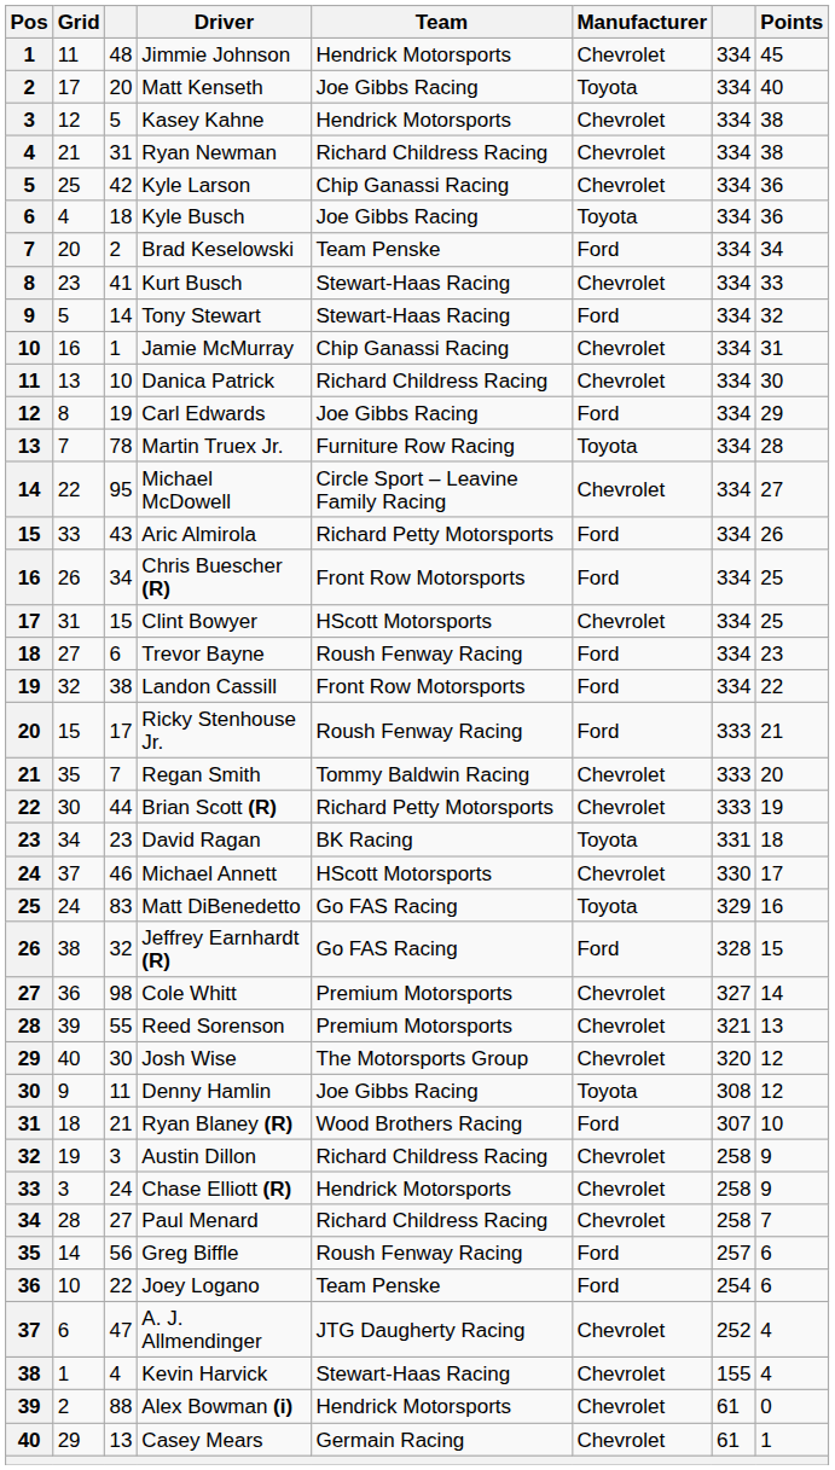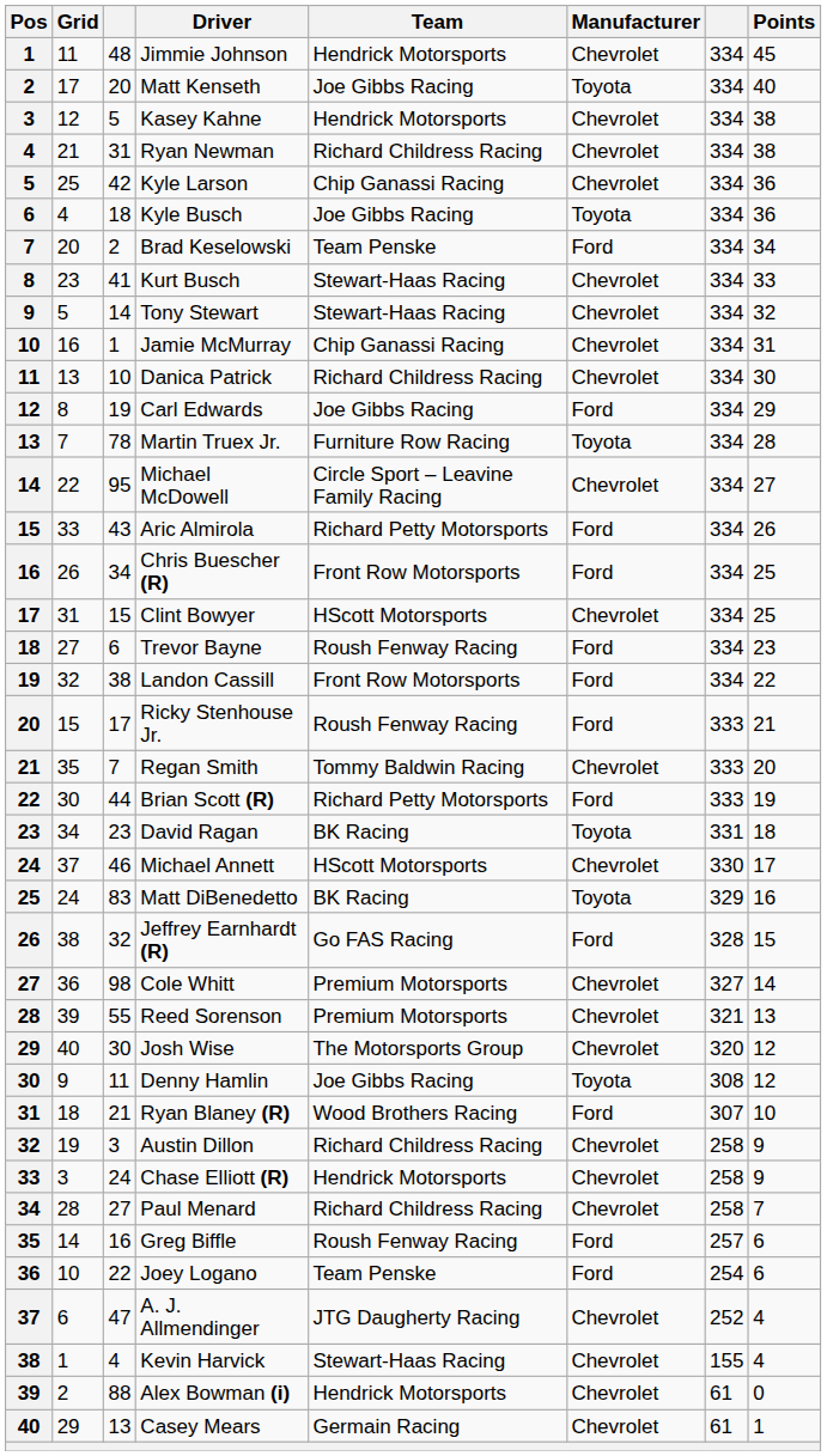Tony Stewart | Manufacturer: Ford -> Chevrolet
Brian Scott (R) | Manufacturer: Chevrolet -> Ford
Matt DiBenedetto | Team: Go FAS Racing -> BK Racing
Greg Biffle | column 3: 56 -> 16
